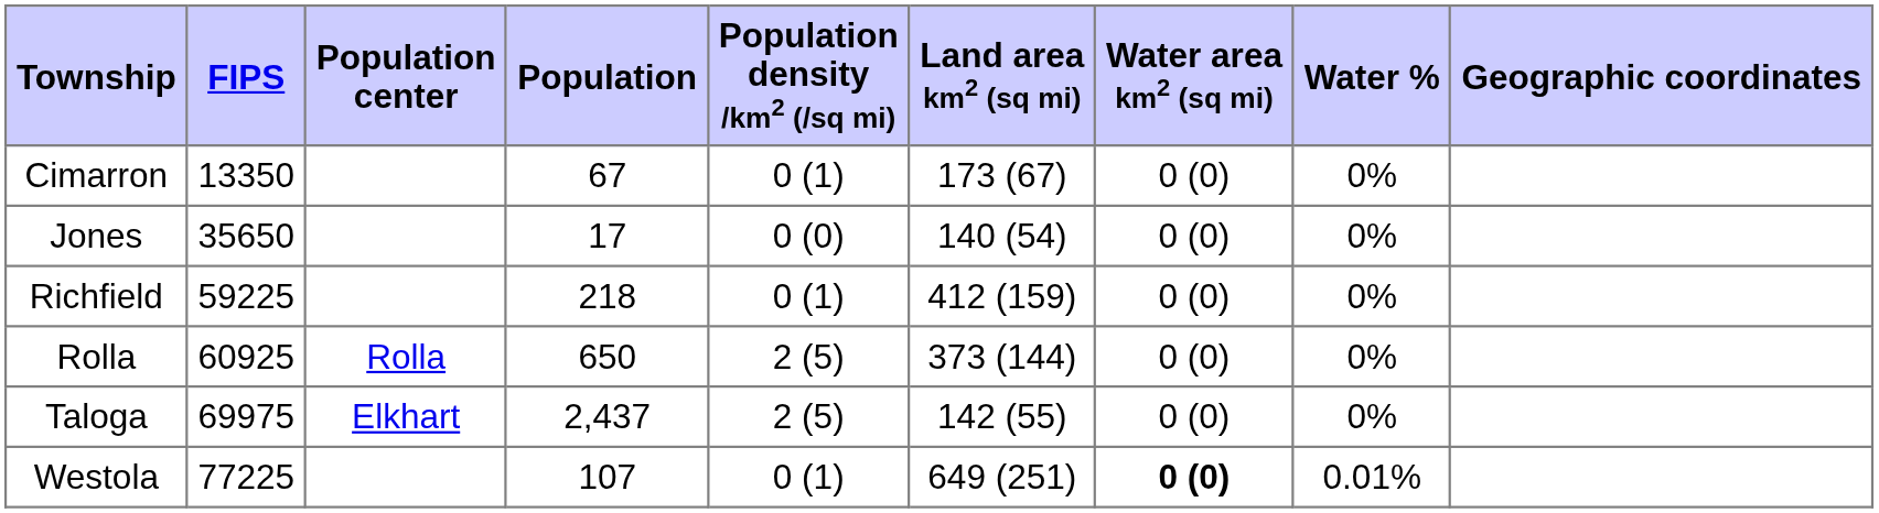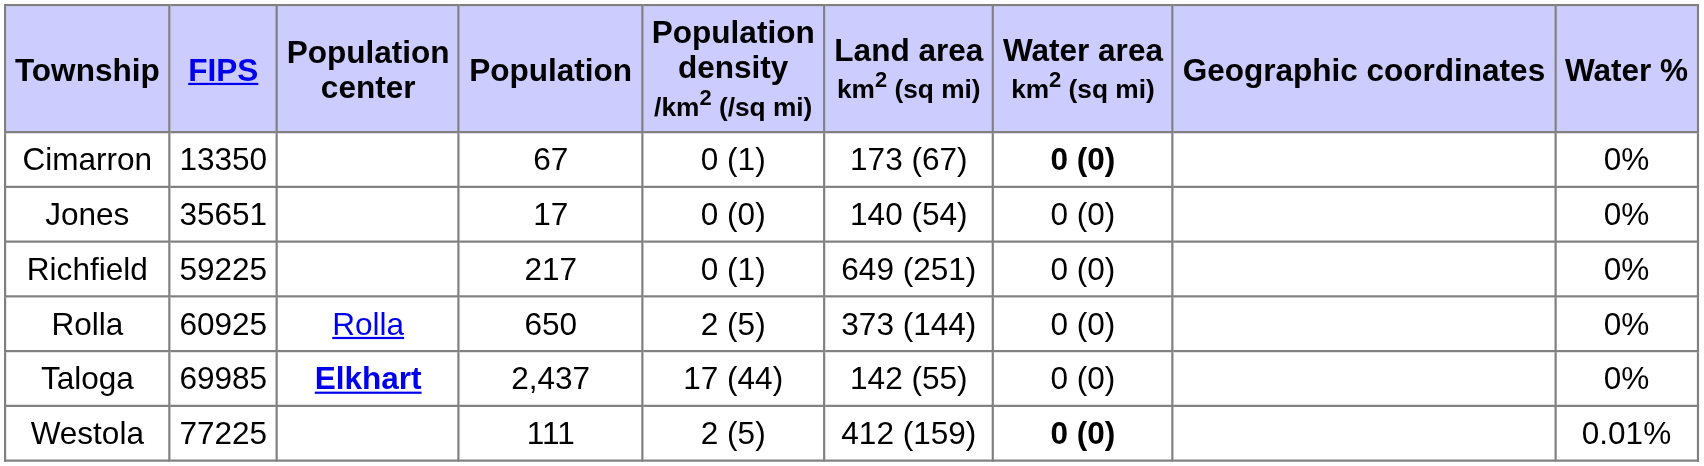columns swapped: Water % <-> Geographic coordinates
Cimarron | Water area km2 (sq mi): normal -> bold
Jones | FIPS: 35650 -> 35651
Richfield | Population: 218 -> 217
Richfield | Land area km2 (sq mi): 412 (159) -> 649 (251)
Taloga | FIPS: 69975 -> 69985
Taloga | Population center: normal -> bold
Taloga | Population density /km2 (/sq mi): 2 (5) -> 17 (44)
Westola | Population: 107 -> 111
Westola | Population density /km2 (/sq mi): 0 (1) -> 2 (5)
Westola | Land area km2 (sq mi): 649 (251) -> 412 (159)
